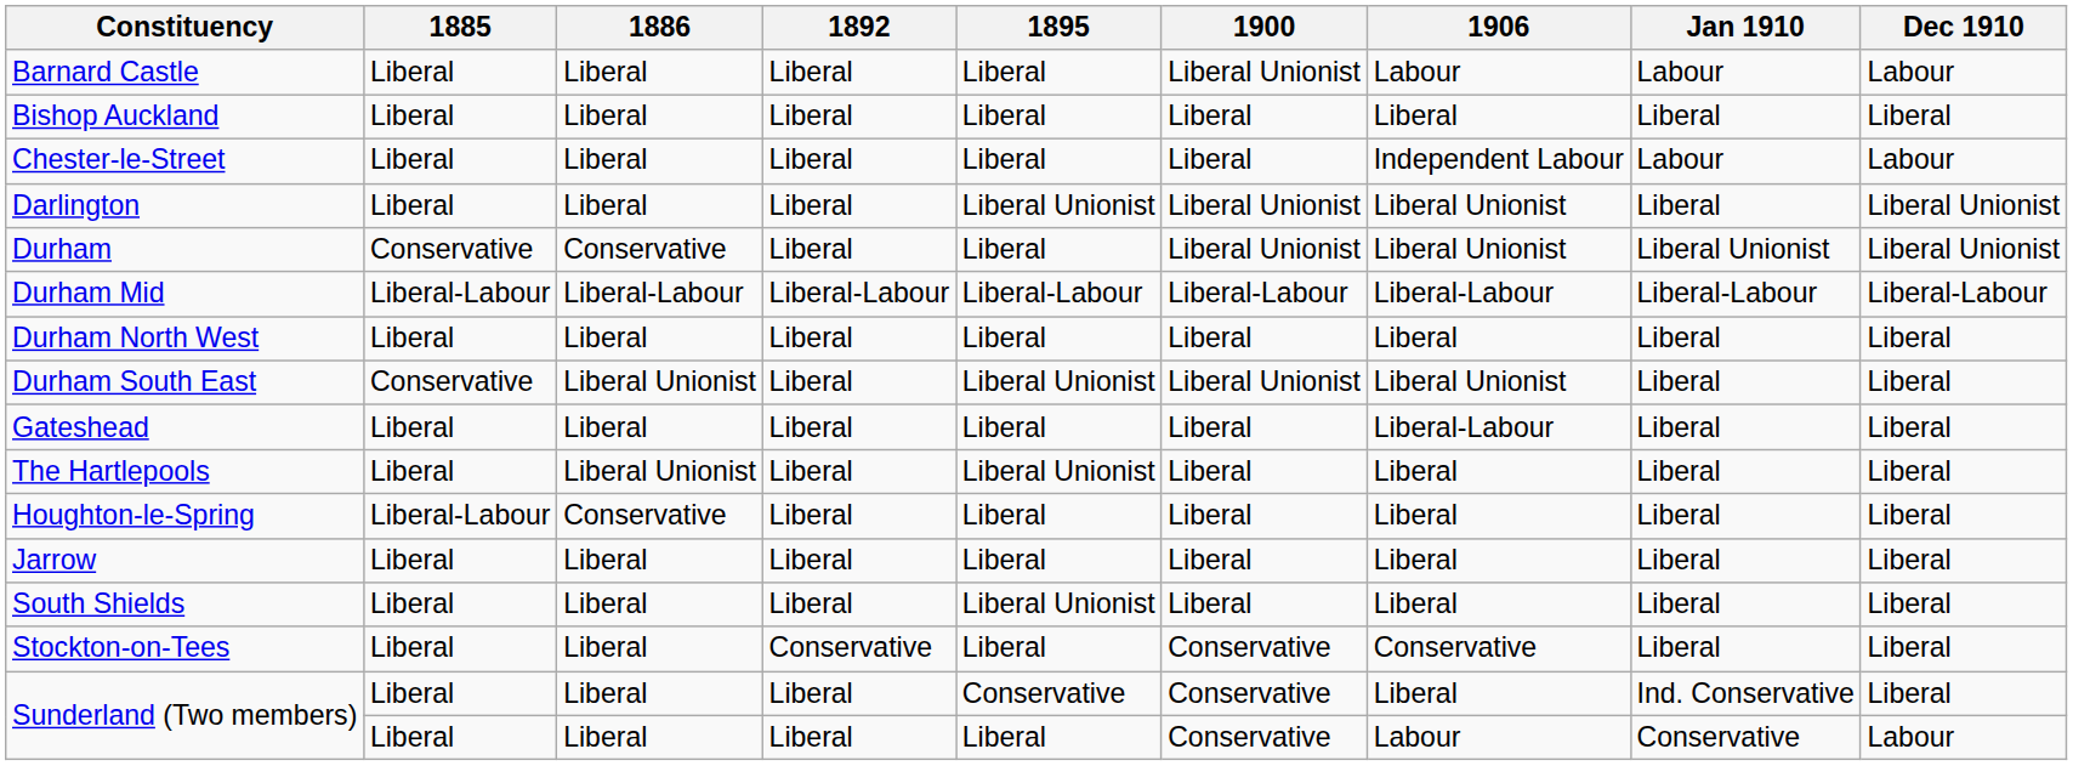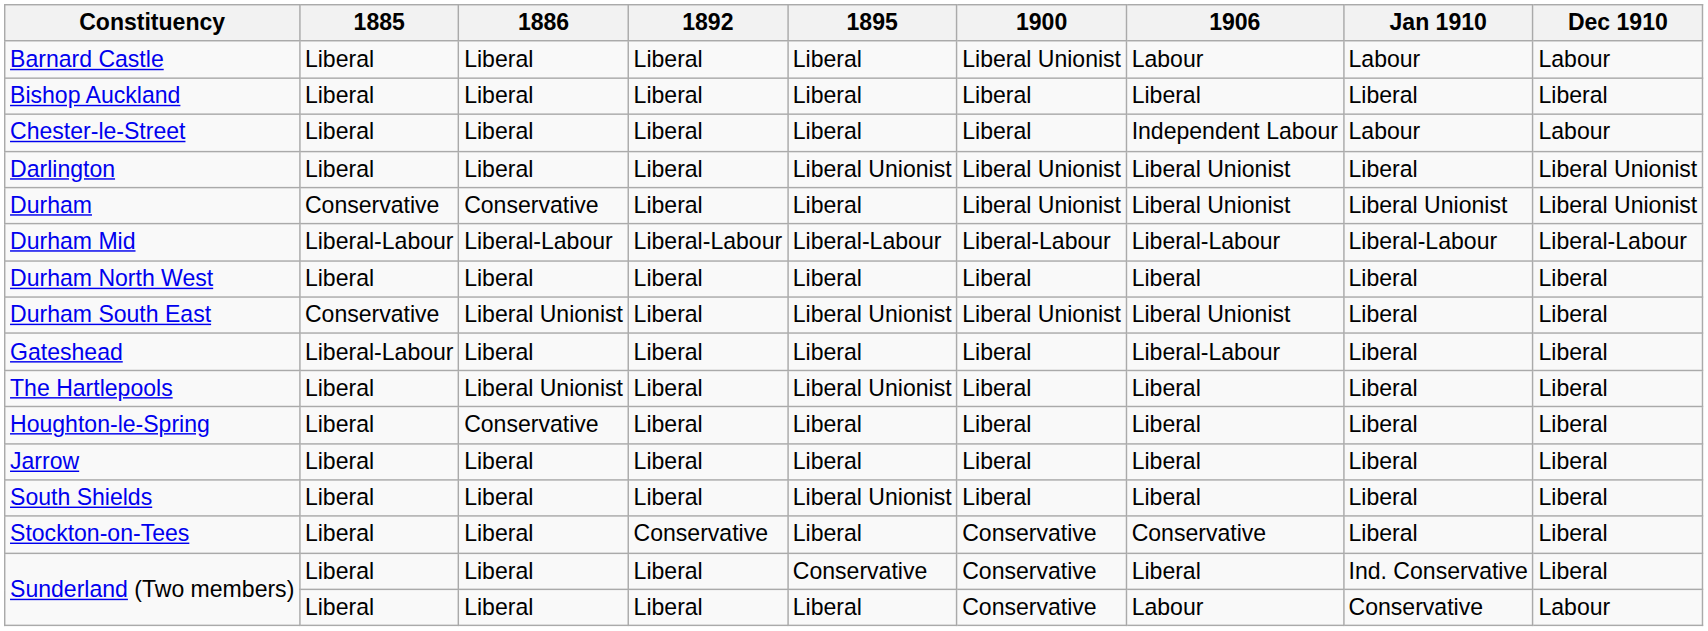Gateshead | 1885: Liberal -> Liberal-Labour
Houghton-le-Spring | 1885: Liberal-Labour -> Liberal
